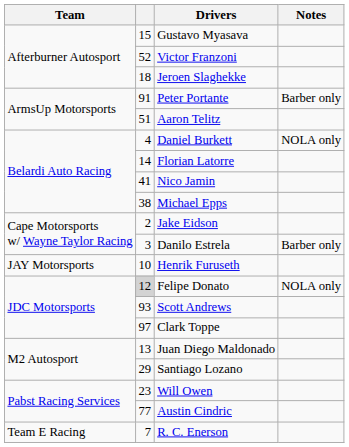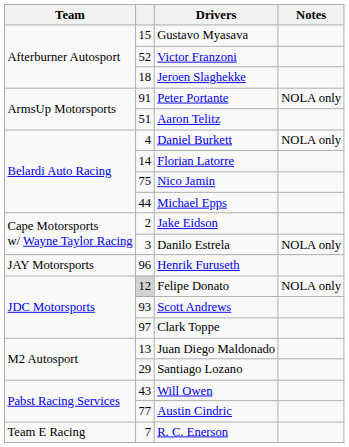Peter Portante | Notes: Barber only -> NOLA only
Nico Jamin | column 2: 41 -> 75
Michael Epps | column 2: 38 -> 44
Danilo Estrela | Notes: Barber only -> NOLA only
Henrik Furuseth | column 2: 10 -> 96
Will Owen | column 2: 23 -> 43
